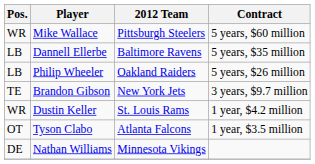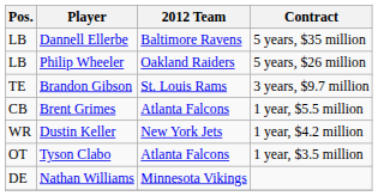- row: WR | Mike Wallace | Pittsburgh Steelers | 5 years, $60 million
Brandon Gibson | 2012 Team: New York Jets -> St. Louis Rams
+ row: CB | Brent Grimes | Atlanta Falcons | 1 year, $5.5 million
Dustin Keller | 2012 Team: St. Louis Rams -> New York Jets
